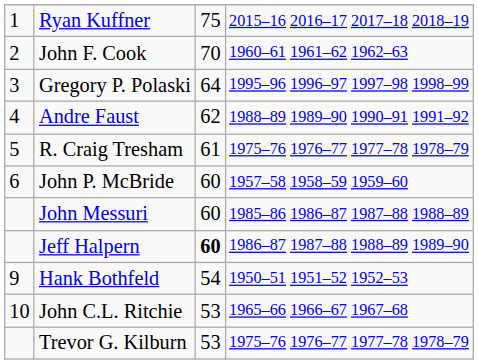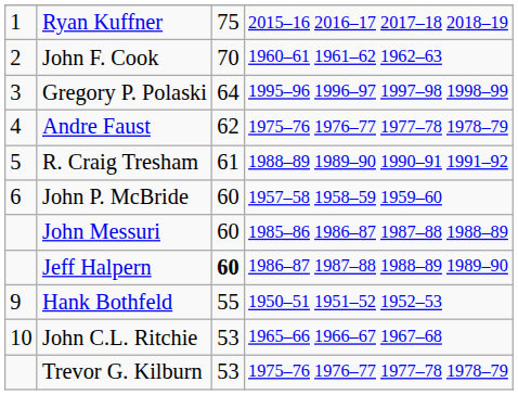Andre Faust | column 4: 1988–89 1989–90 1990–91 1991–92 -> 1975–76 1976–77 1977–78 1978–79
R. Craig Tresham | column 4: 1975–76 1976–77 1977–78 1978–79 -> 1988–89 1989–90 1990–91 1991–92
Hank Bothfeld | column 3: 54 -> 55
